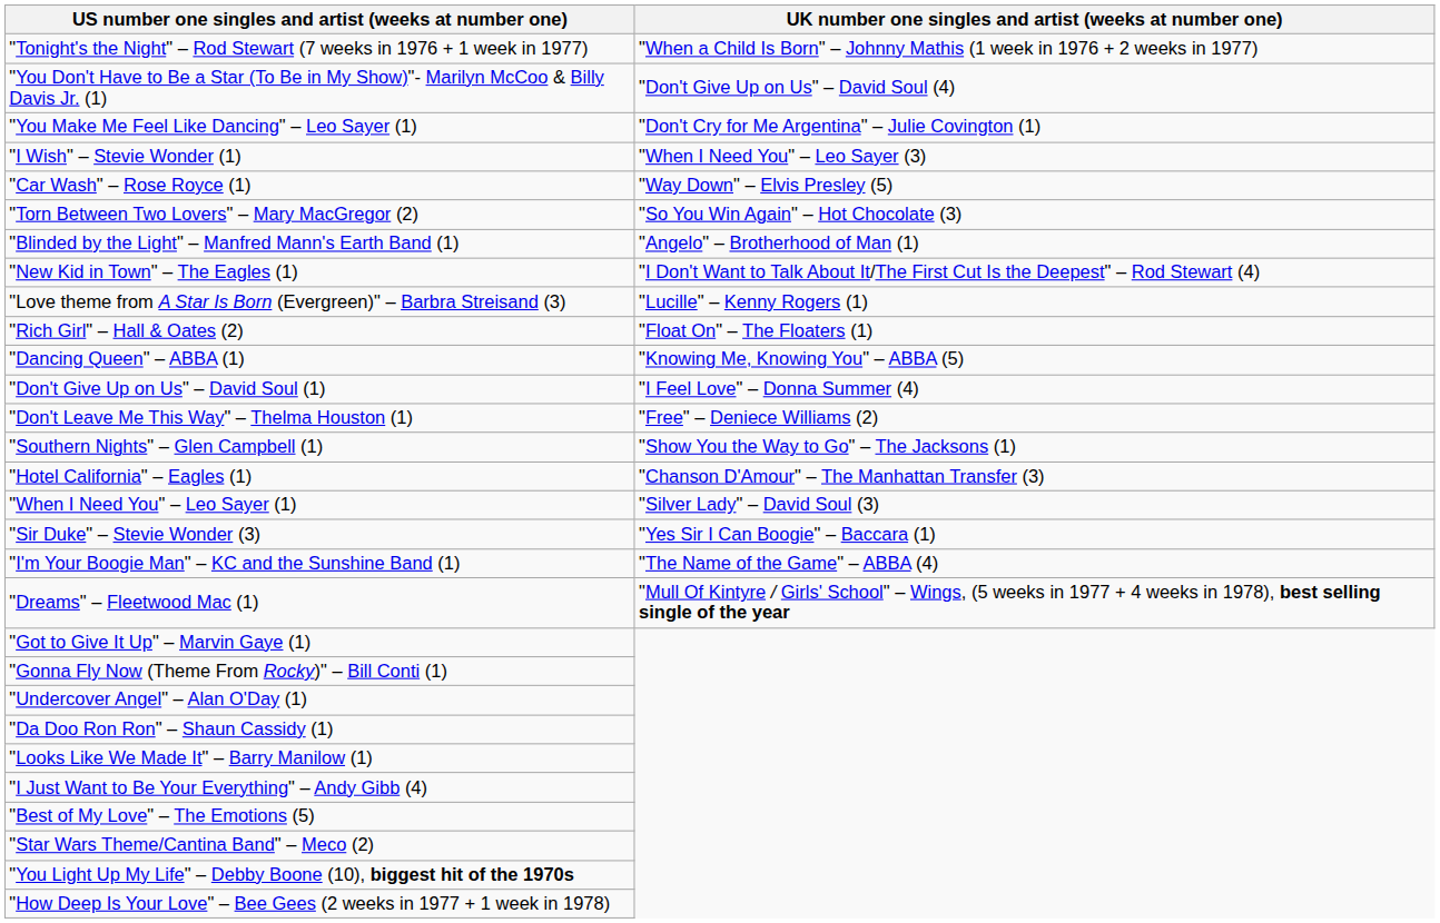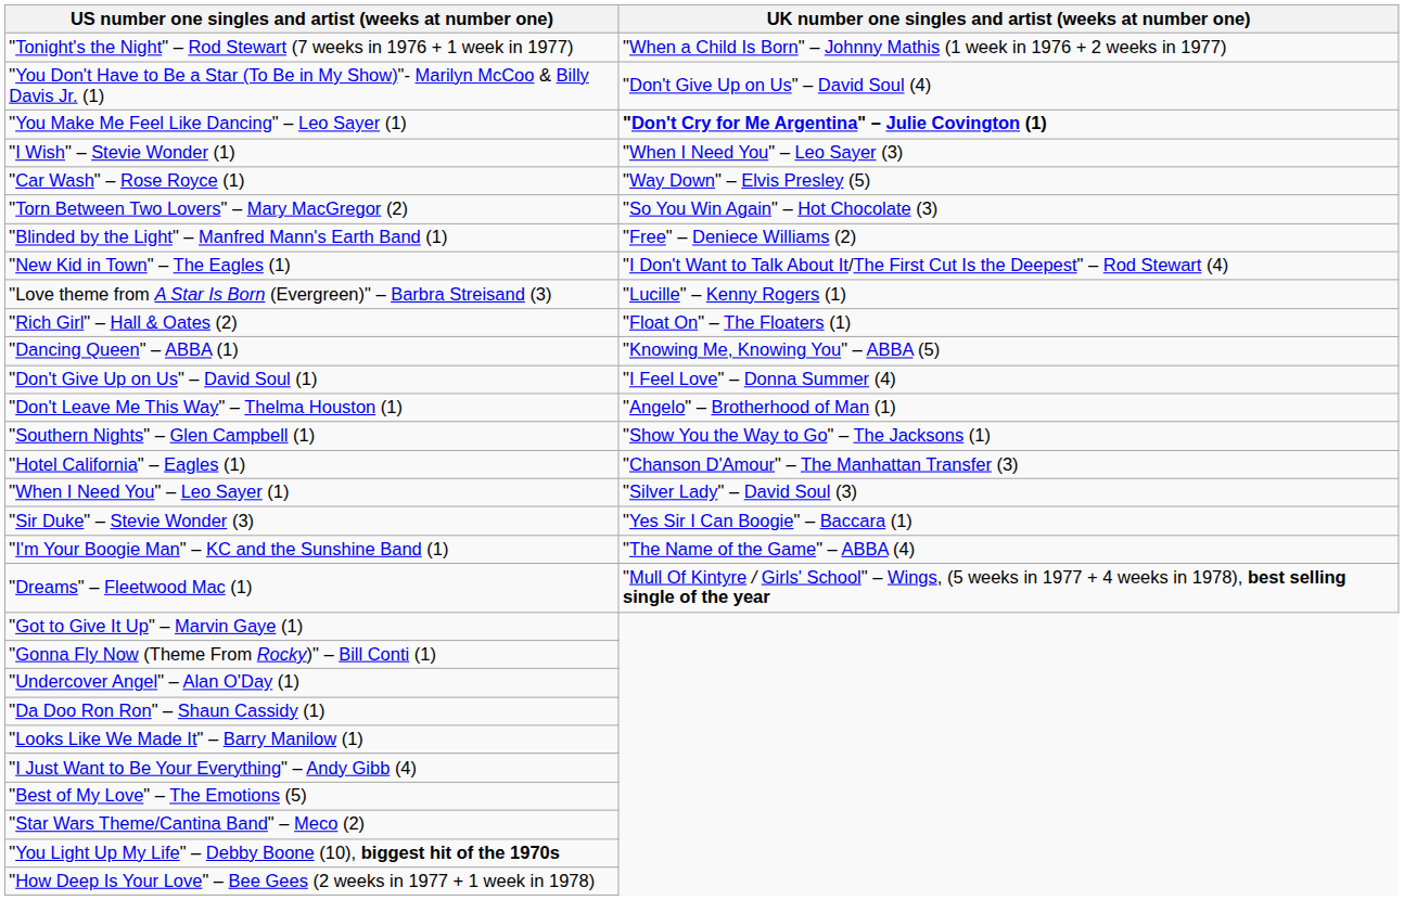"You Make Me Feel Like Dancing" – Leo Sayer (1) | UK number one singles and artist (weeks at number one): normal -> bold
"Blinded by the Light" – Manfred Mann's Earth Band (1) | UK number one singles and artist (weeks at number one): "Angelo" – Brotherhood of Man (1) -> "Free" – Deniece Williams (2)
"Don't Leave Me This Way" – Thelma Houston (1) | UK number one singles and artist (weeks at number one): "Free" – Deniece Williams (2) -> "Angelo" – Brotherhood of Man (1)
